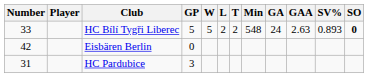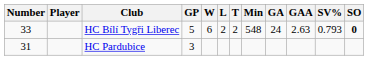HC Bílí Tygři Liberec | W: 5 -> 6
HC Bílí Tygři Liberec | SV%: 0.893 -> 0.793
- row: 42 | Eisbären Berlin | 0
